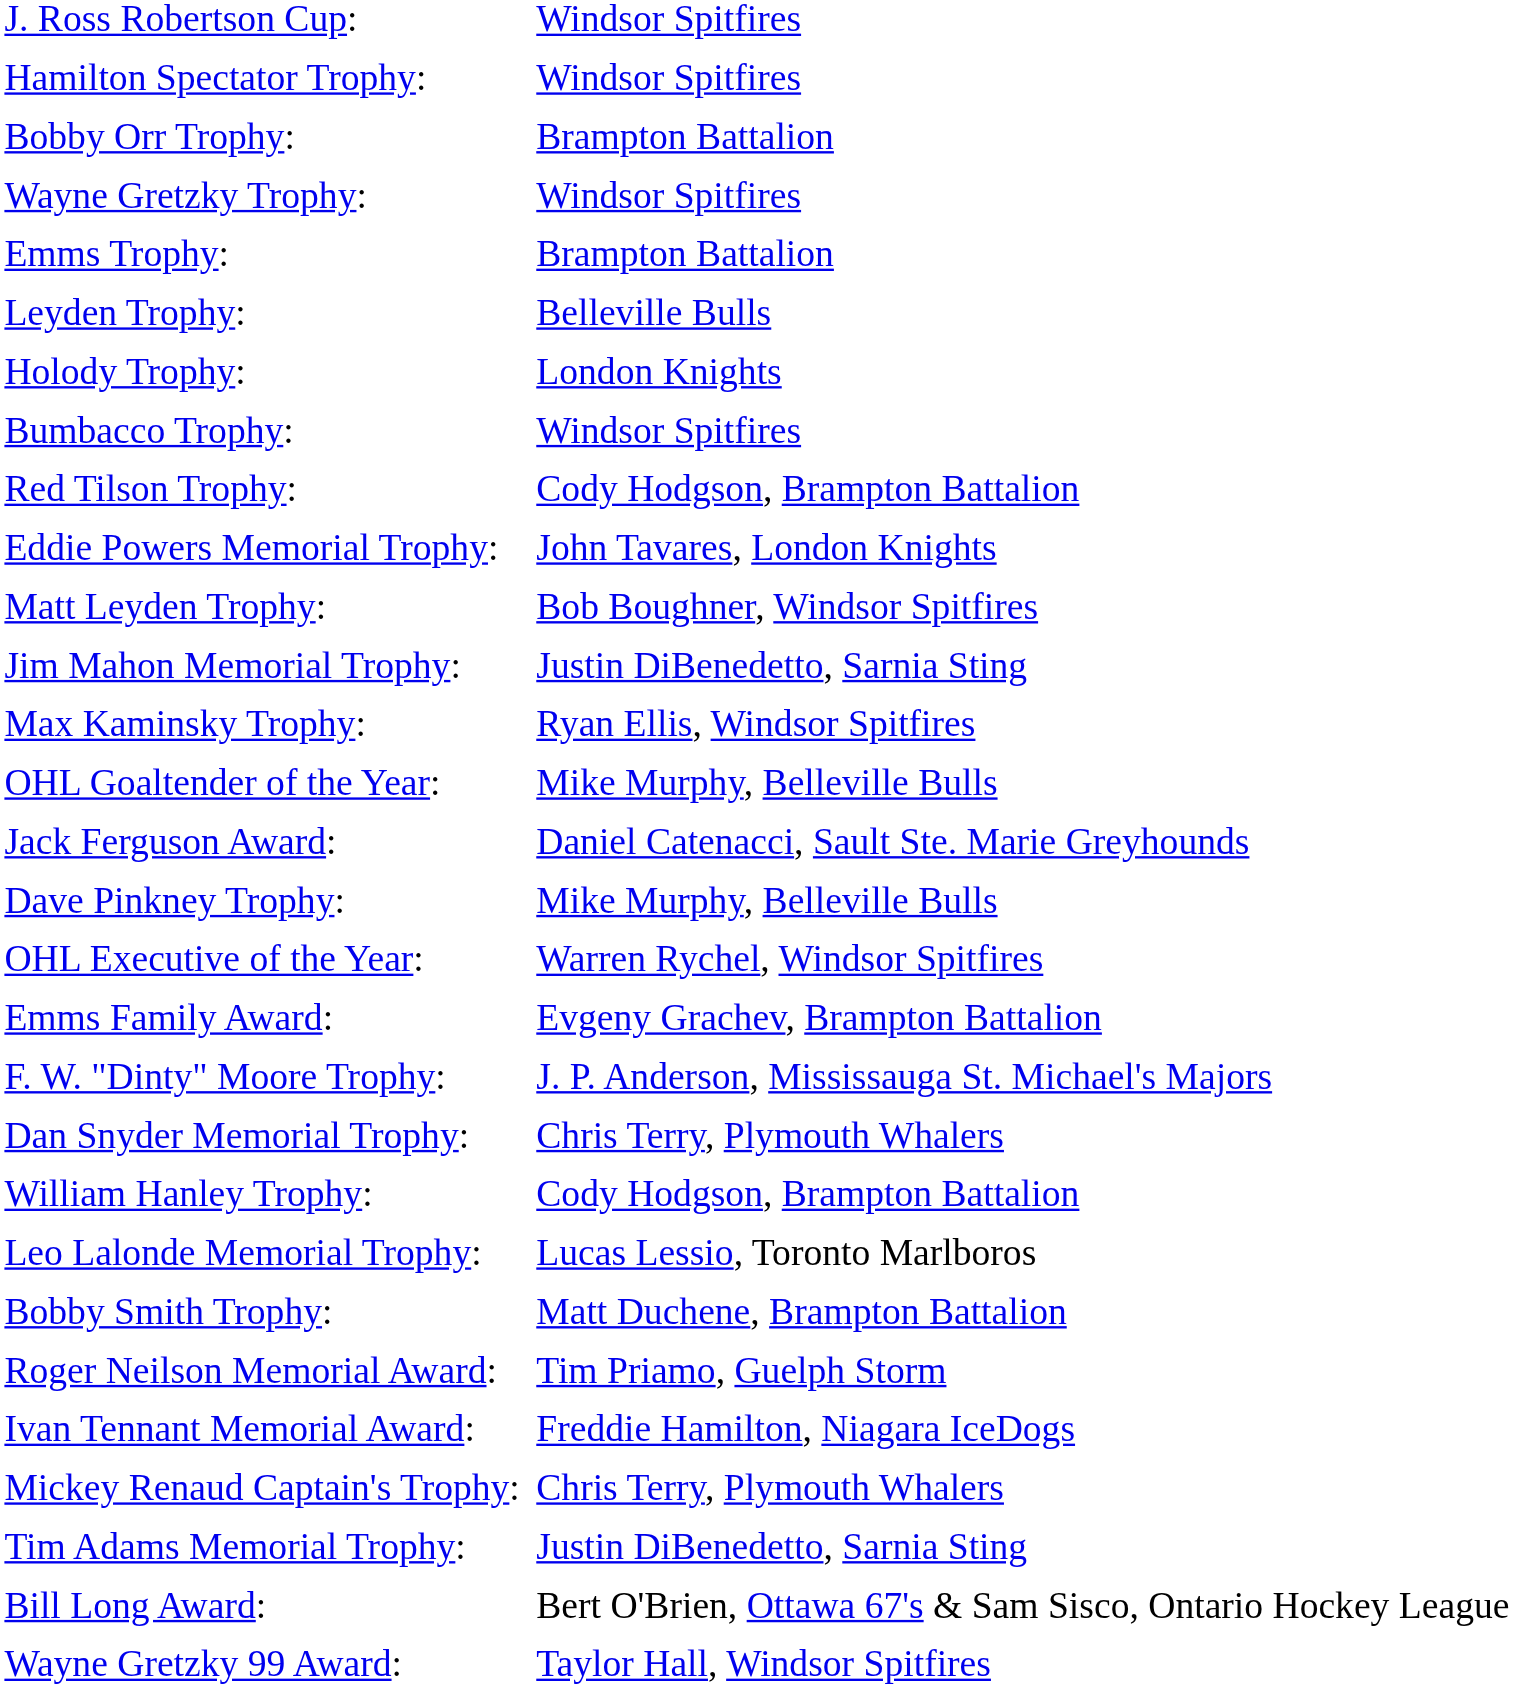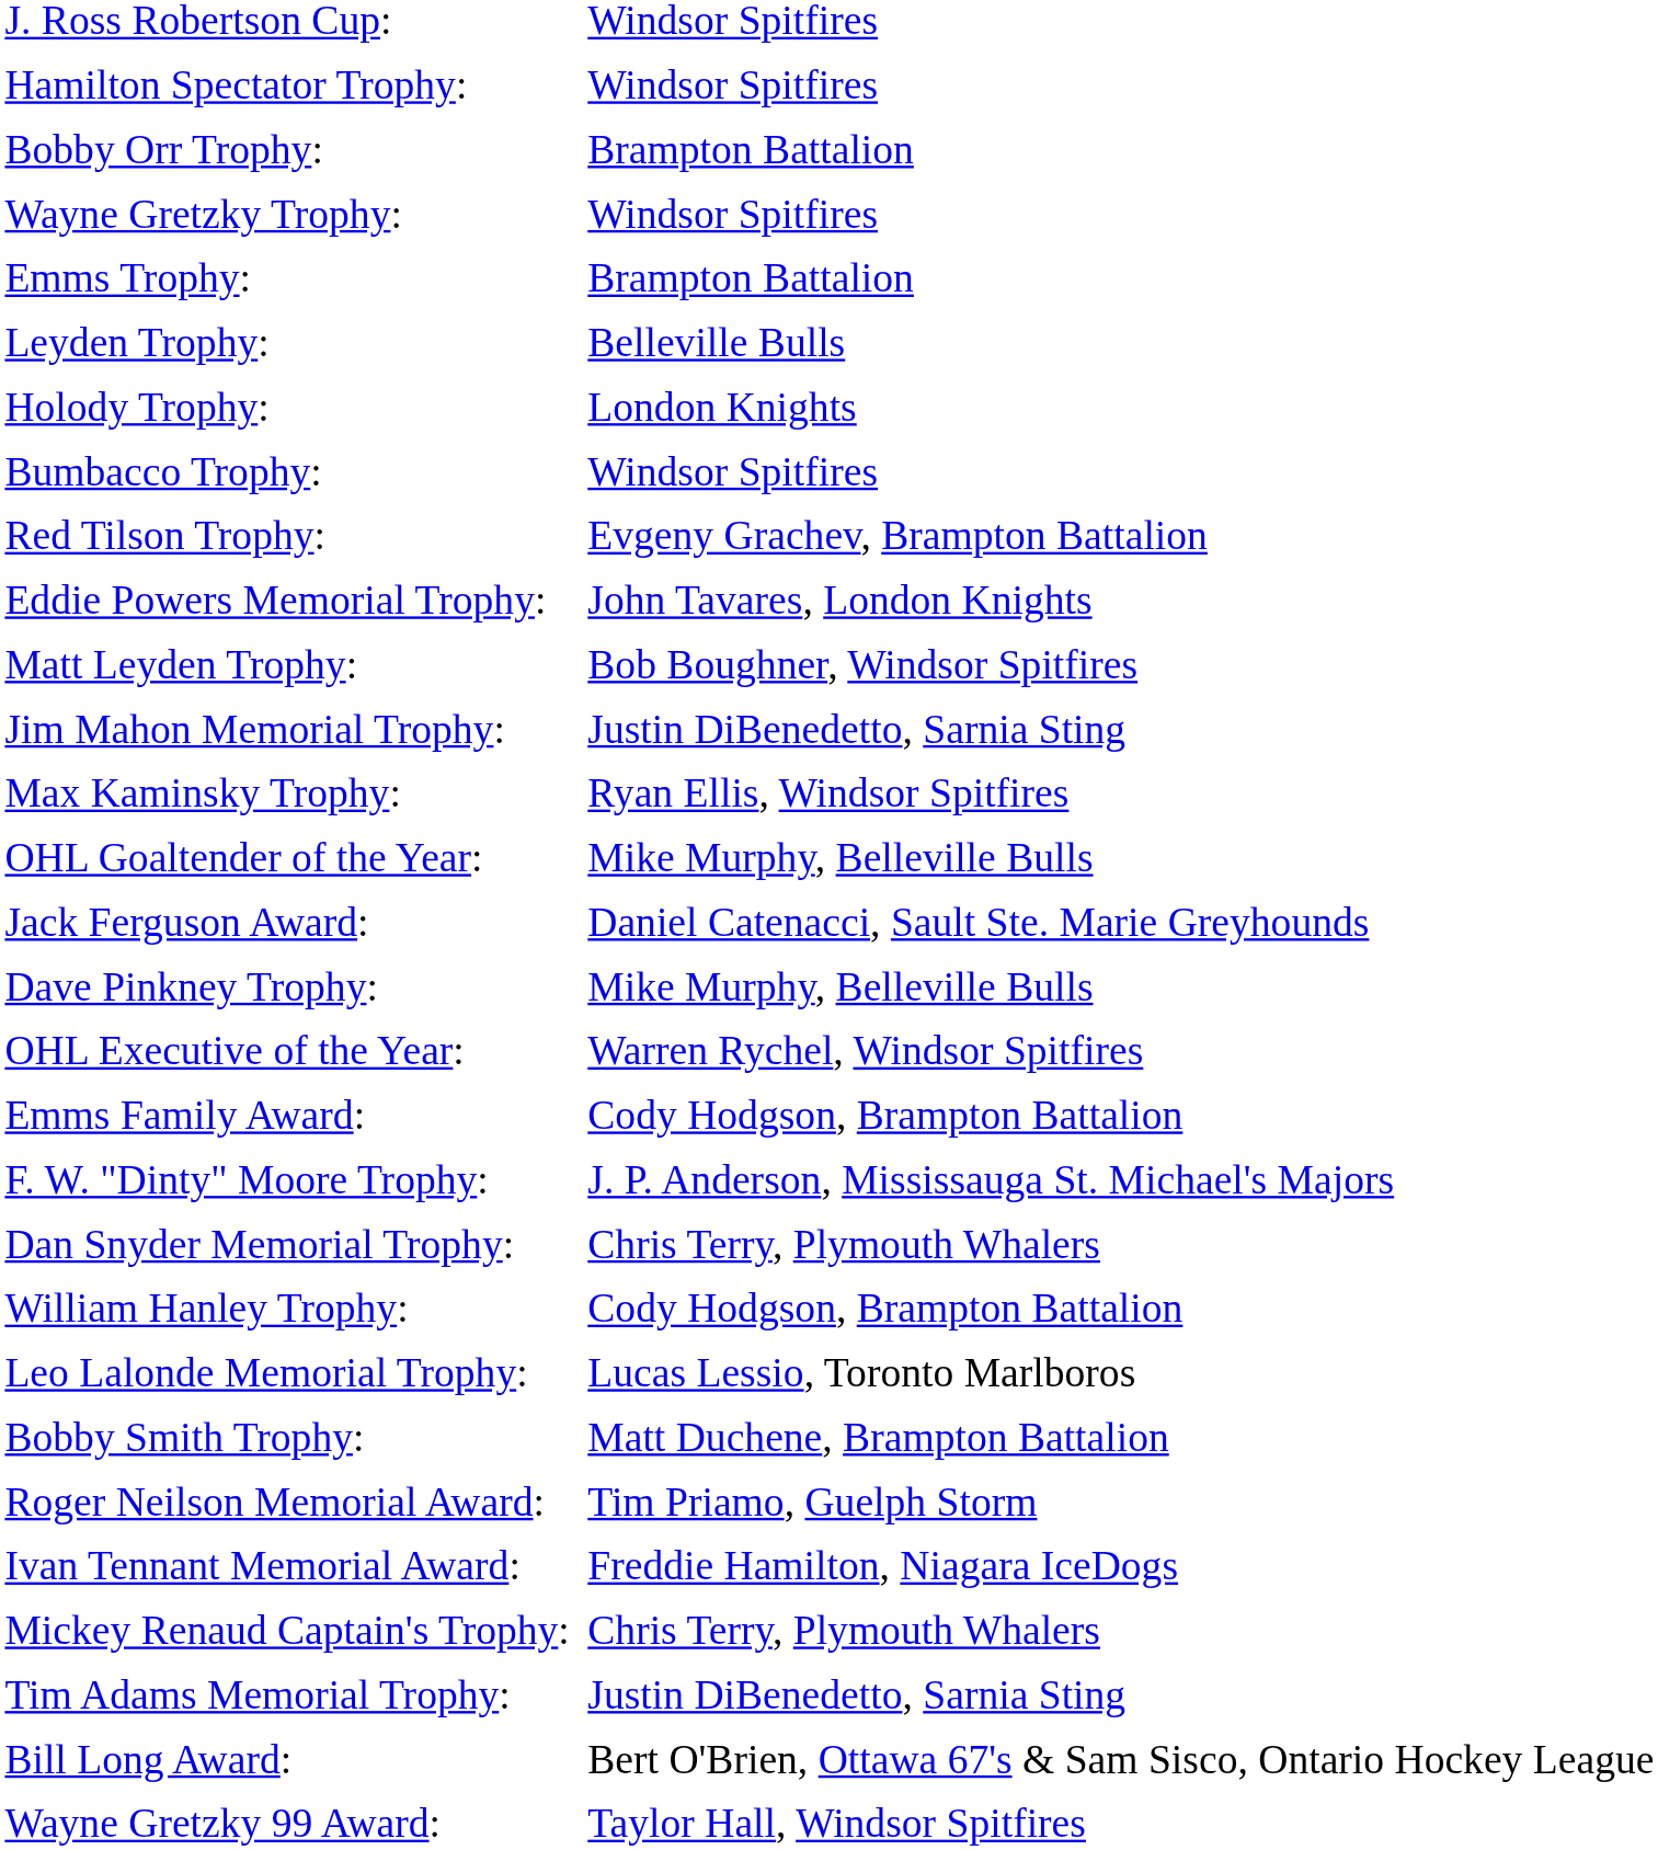Red Tilson Trophy: | column 2: Cody Hodgson, Brampton Battalion -> Evgeny Grachev, Brampton Battalion
Emms Family Award: | column 2: Evgeny Grachev, Brampton Battalion -> Cody Hodgson, Brampton Battalion
